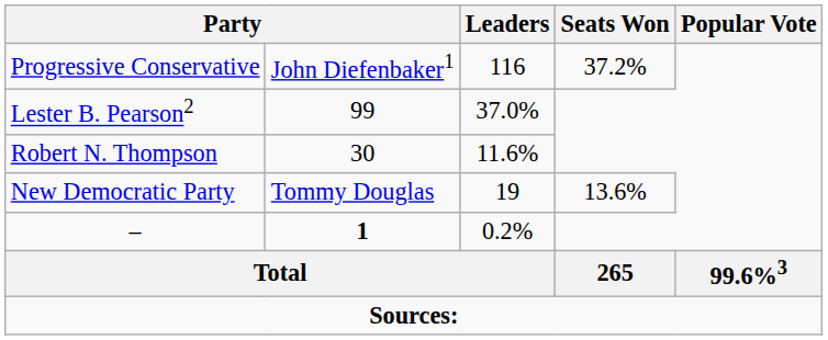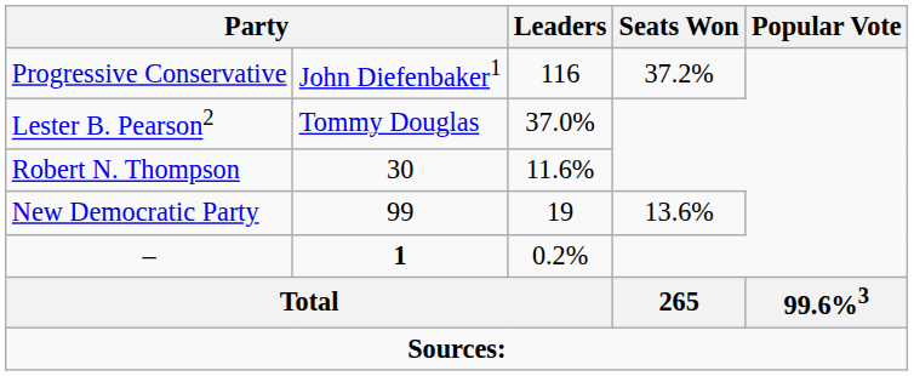Lester B. Pearson2 | column 2: 99 -> Tommy Douglas
New Democratic Party | column 2: Tommy Douglas -> 99
